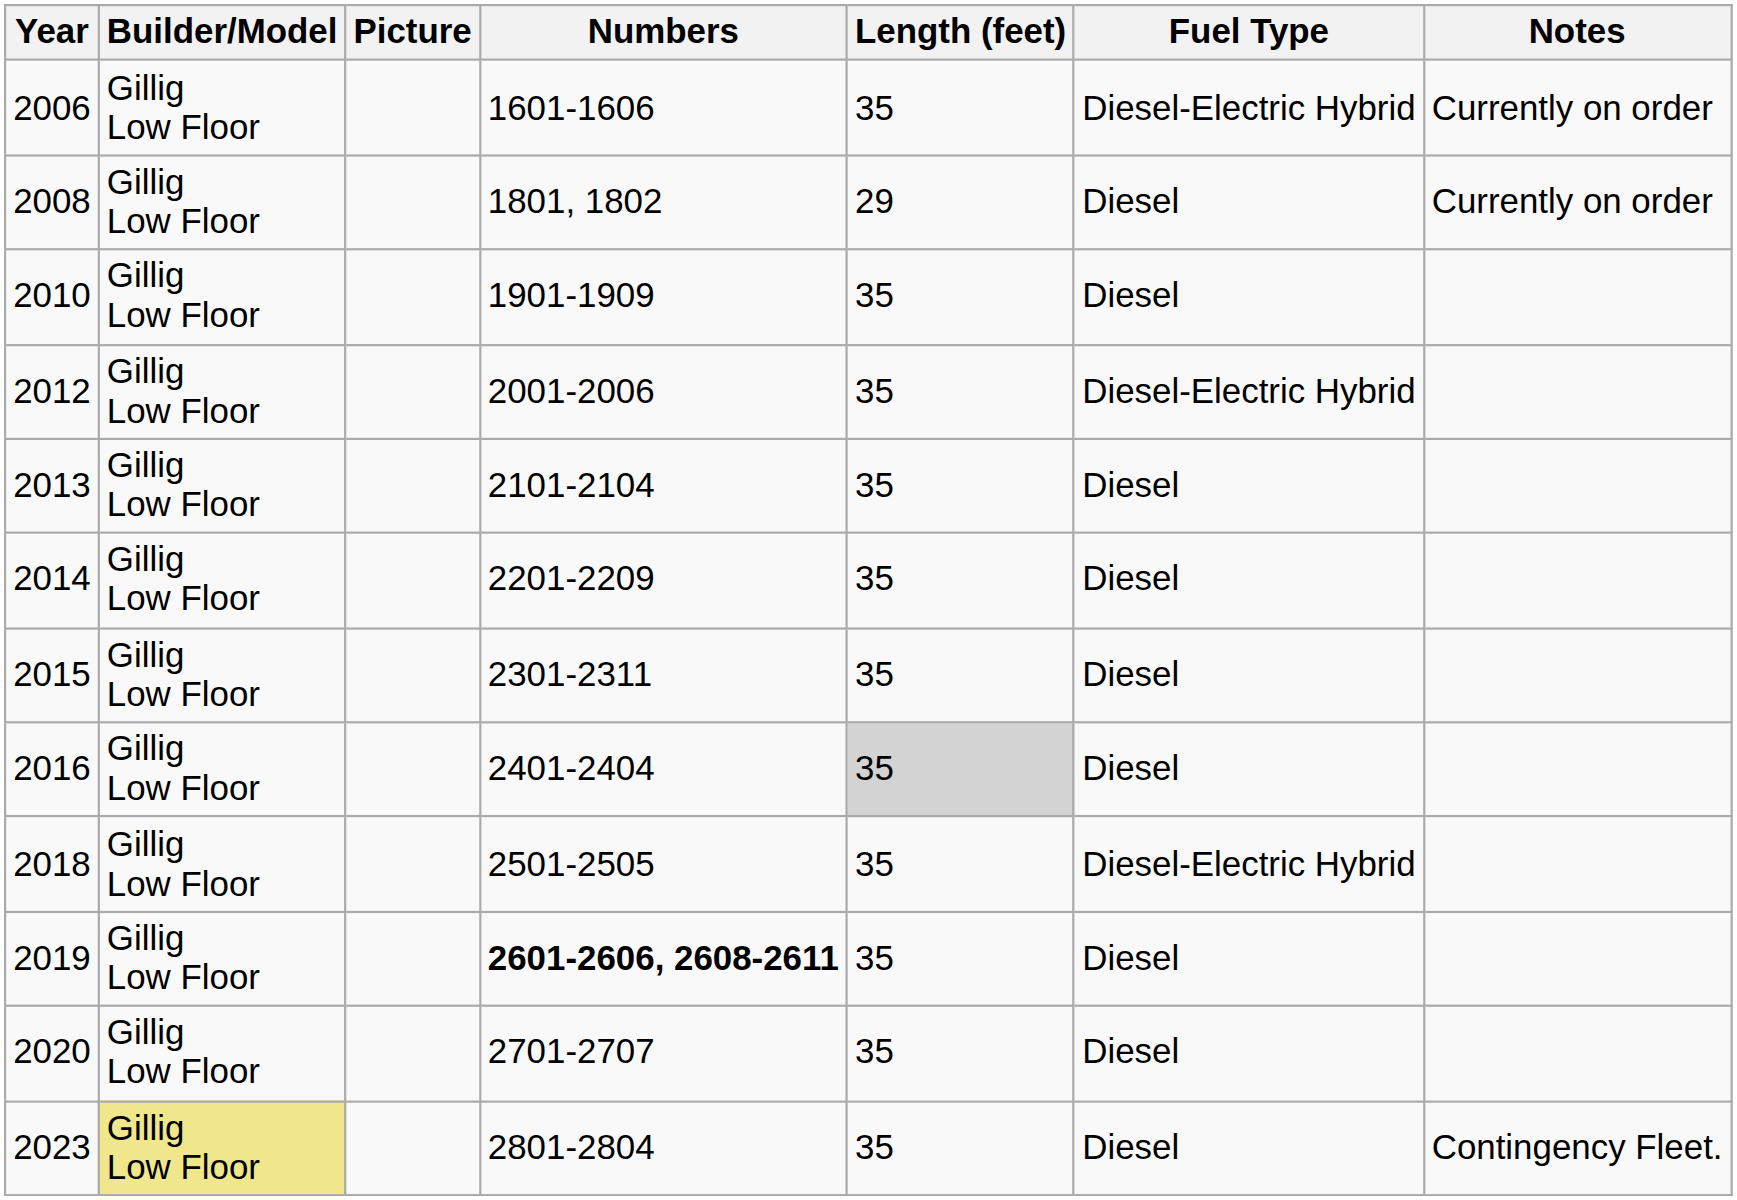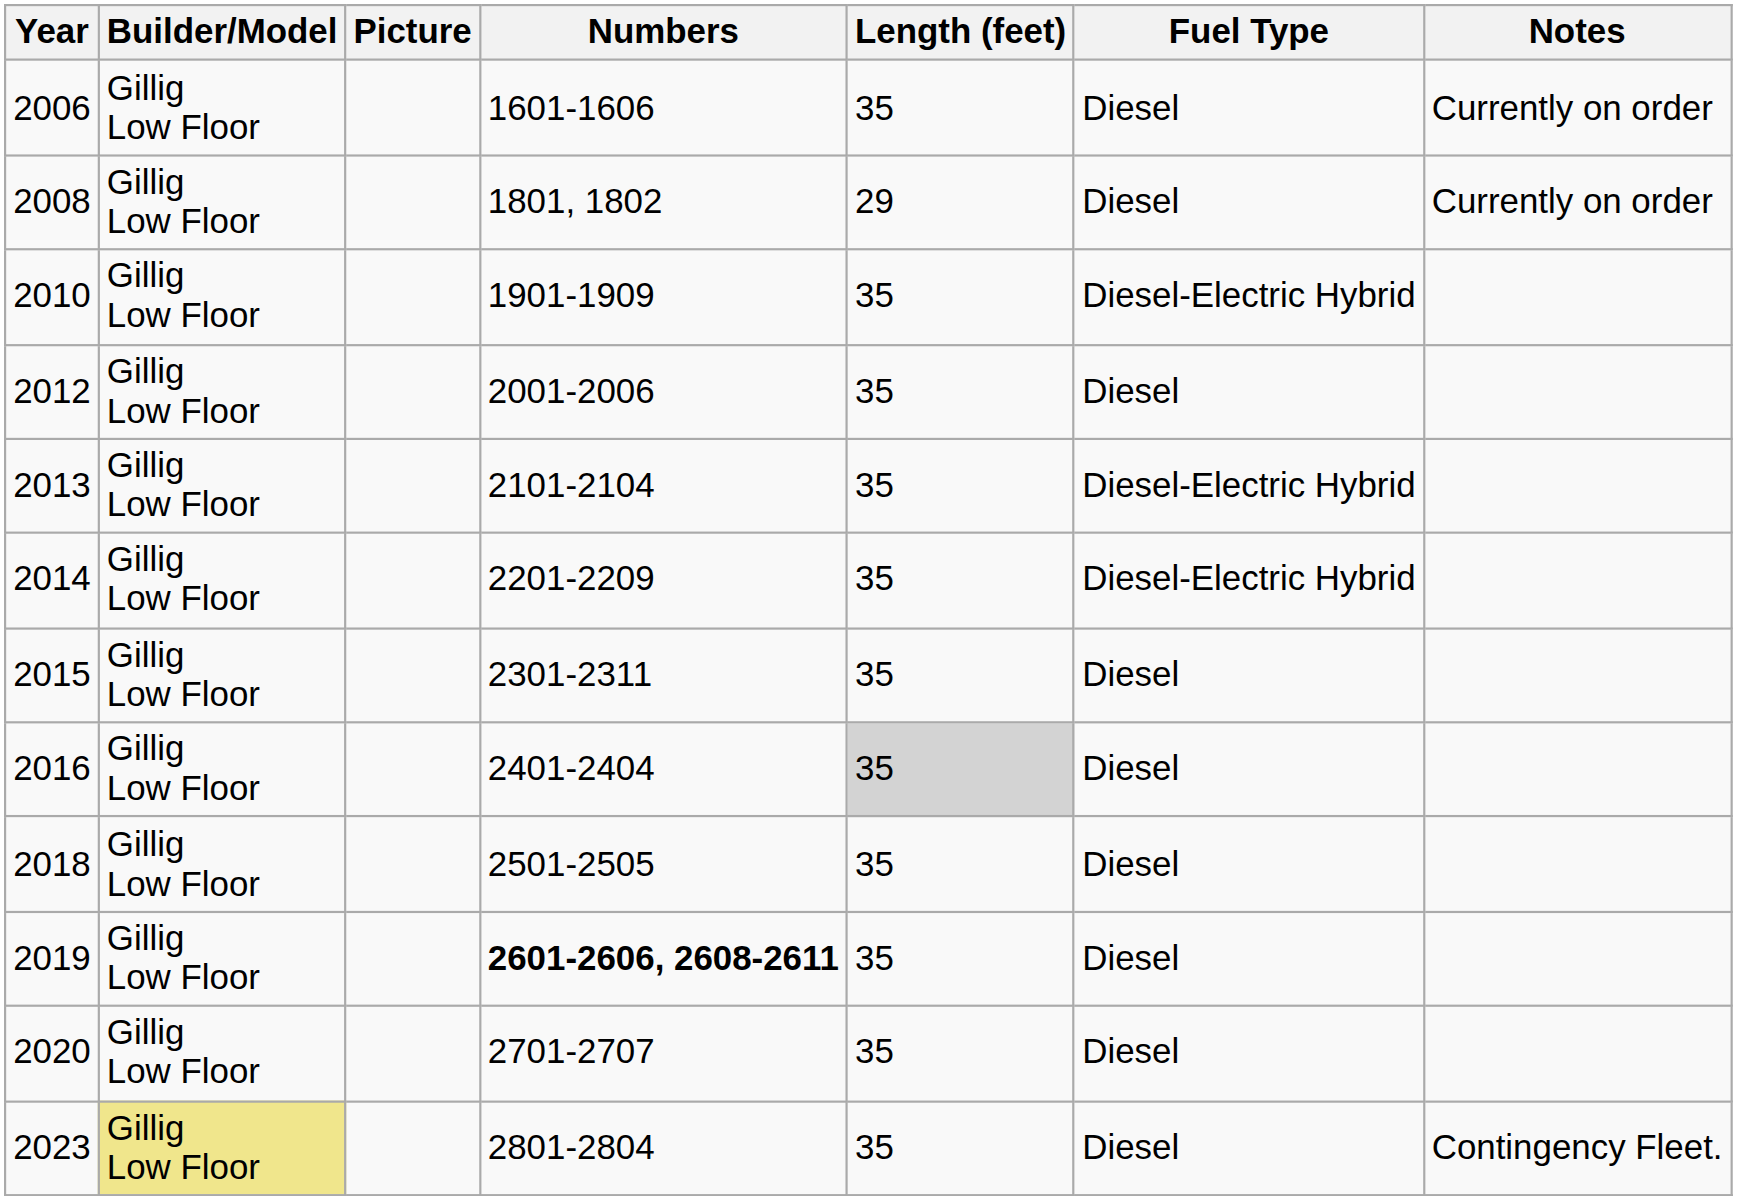2006 | Fuel Type: Diesel-Electric Hybrid -> Diesel
2010 | Fuel Type: Diesel -> Diesel-Electric Hybrid
2012 | Fuel Type: Diesel-Electric Hybrid -> Diesel
2013 | Fuel Type: Diesel -> Diesel-Electric Hybrid
2014 | Fuel Type: Diesel -> Diesel-Electric Hybrid
2018 | Fuel Type: Diesel-Electric Hybrid -> Diesel
